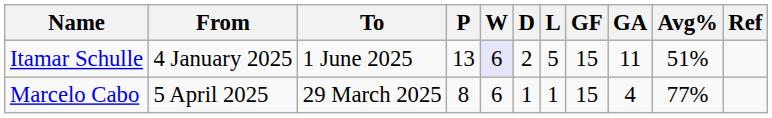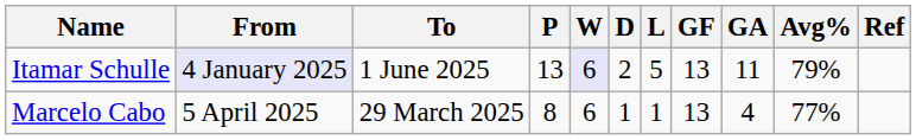Itamar Schulle | From: no background -> lavender background
Itamar Schulle | GF: 15 -> 13
Itamar Schulle | Avg%: 51% -> 79%
Marcelo Cabo | GF: 15 -> 13
